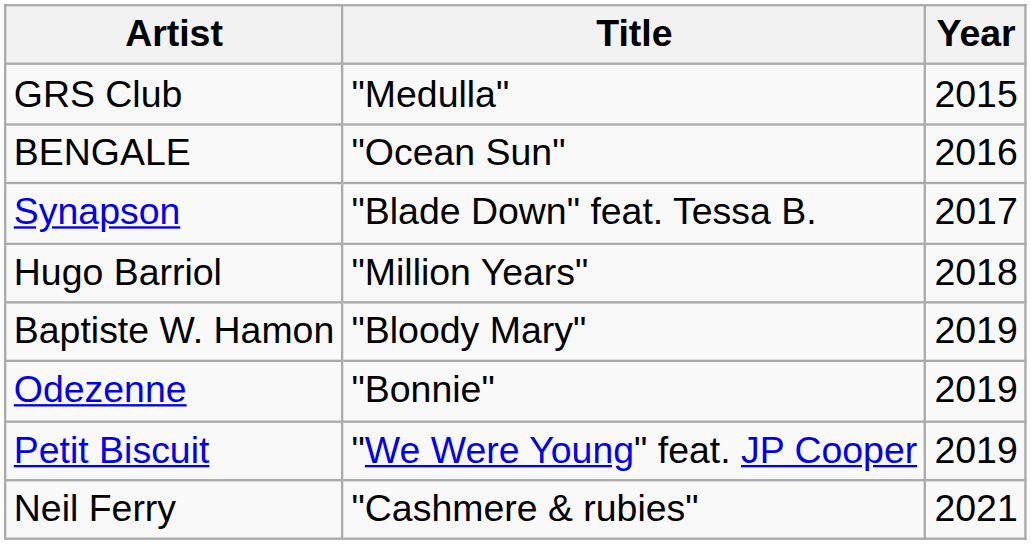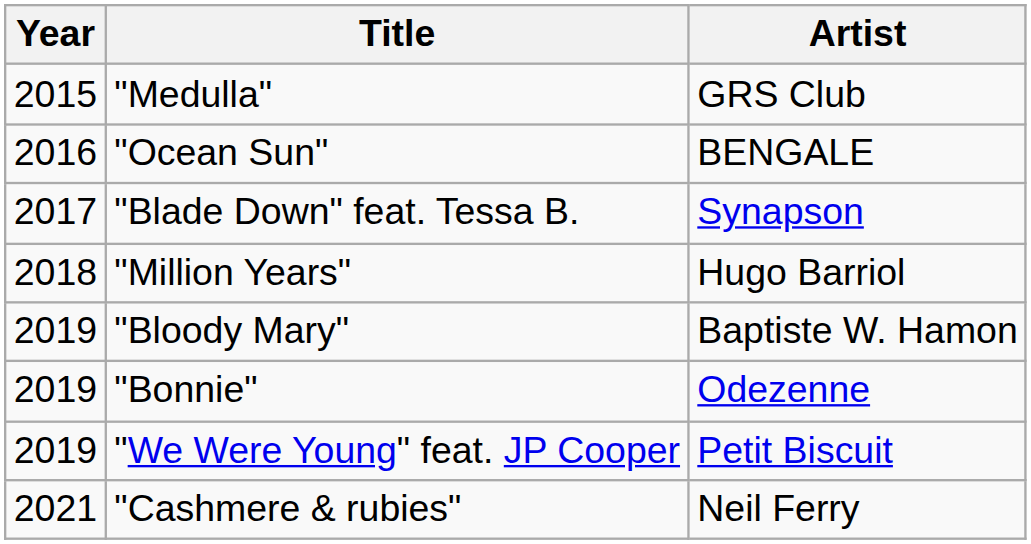columns swapped: Year <-> Artist
